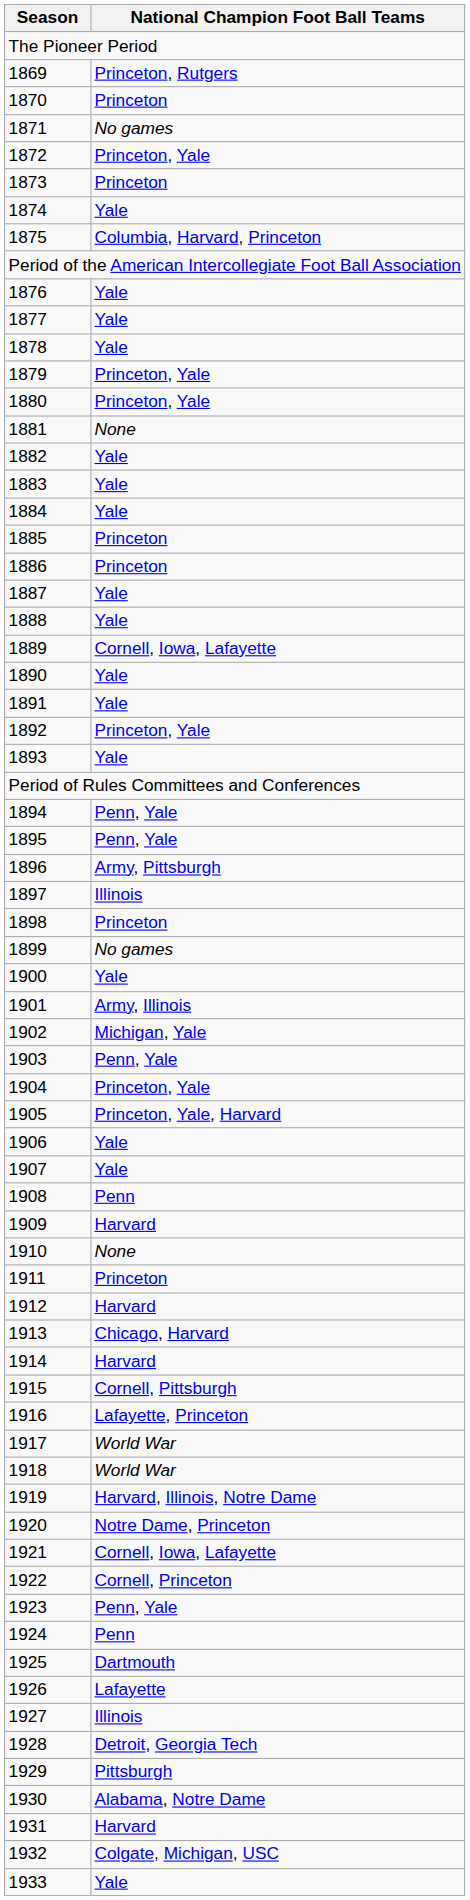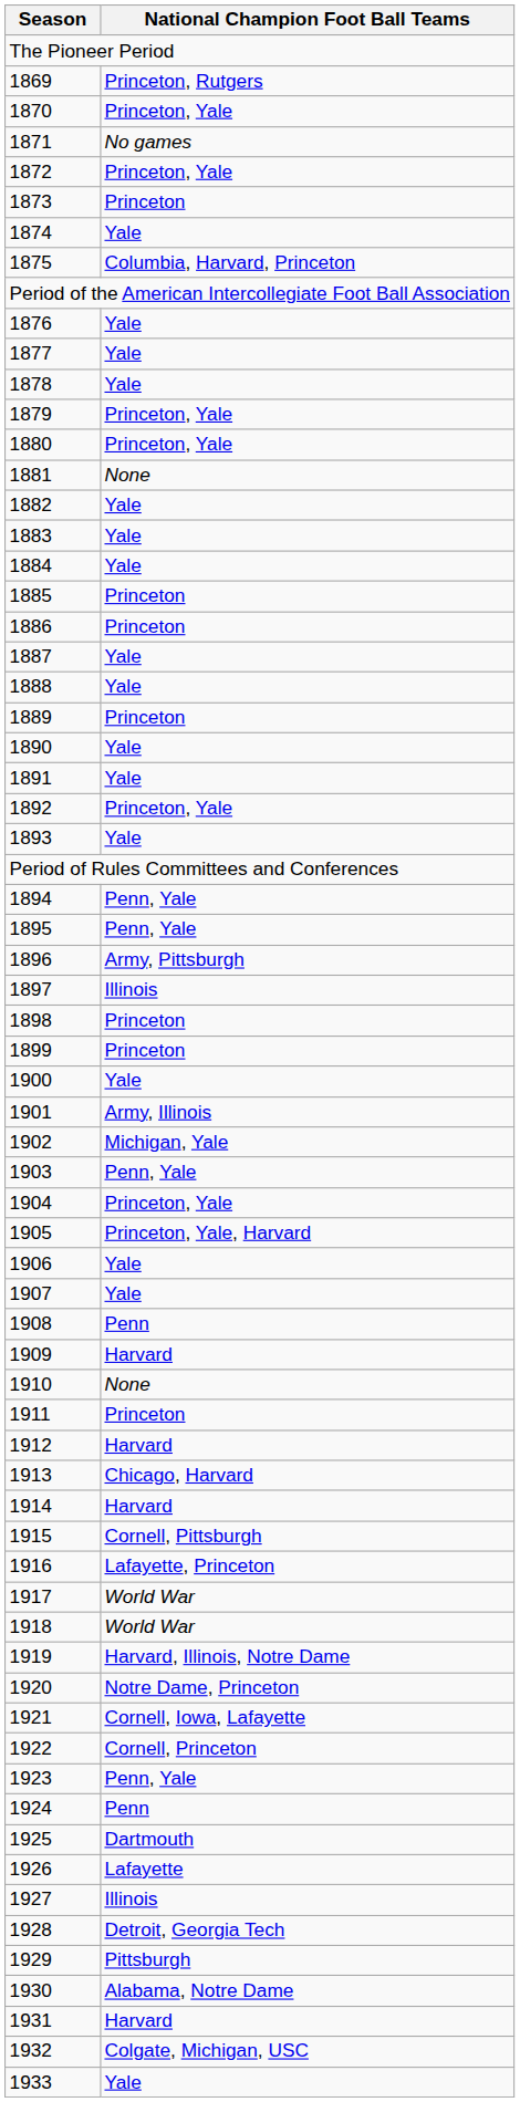1870 | National Champion Foot Ball Teams: Princeton -> Princeton, Yale
1889 | National Champion Foot Ball Teams: Cornell, Iowa, Lafayette -> Princeton
1899 | National Champion Foot Ball Teams: No games -> Princeton
